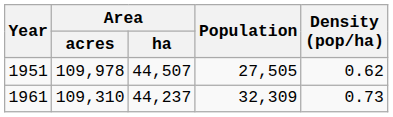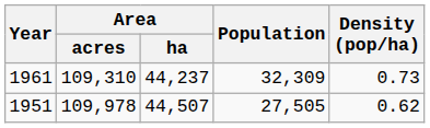rows swapped: 1951 <-> 1961
